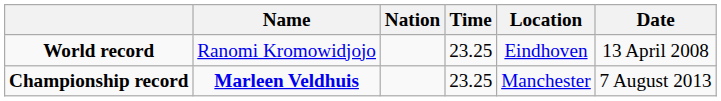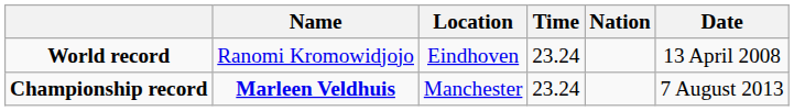columns swapped: Nation <-> Location
World record | Time: 23.25 -> 23.24
Championship record | Time: 23.25 -> 23.24
